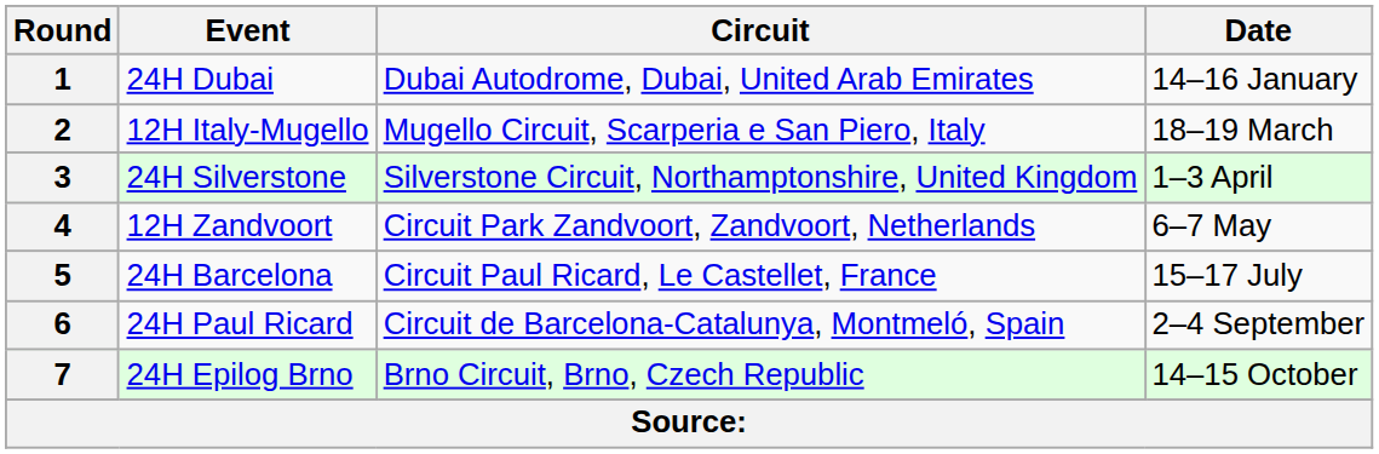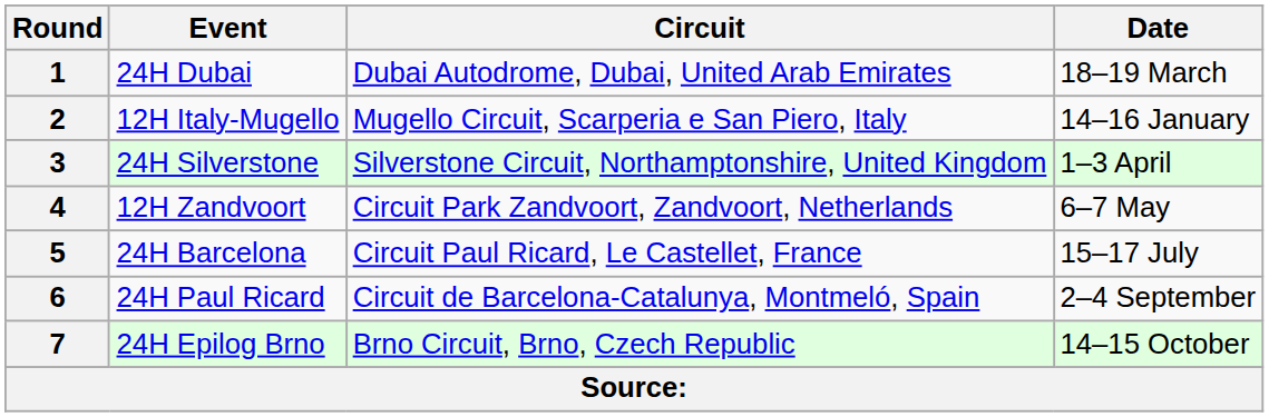1 | Date: 14–16 January -> 18–19 March
2 | Date: 18–19 March -> 14–16 January
